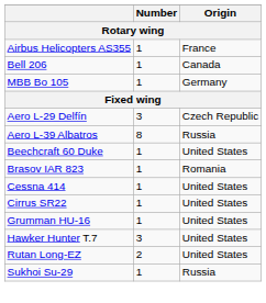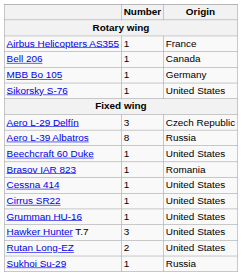+ row: Sikorsky S-76 | 1 | United States
